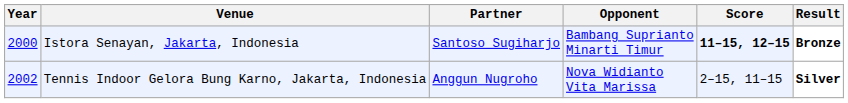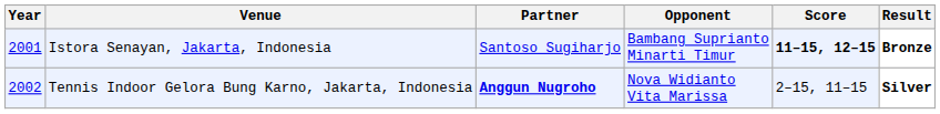Istora Senayan, Jakarta, Indonesia | Year: 2000 -> 2001
Tennis Indoor Gelora Bung Karno, Jakarta, Indonesia | Partner: normal -> bold
